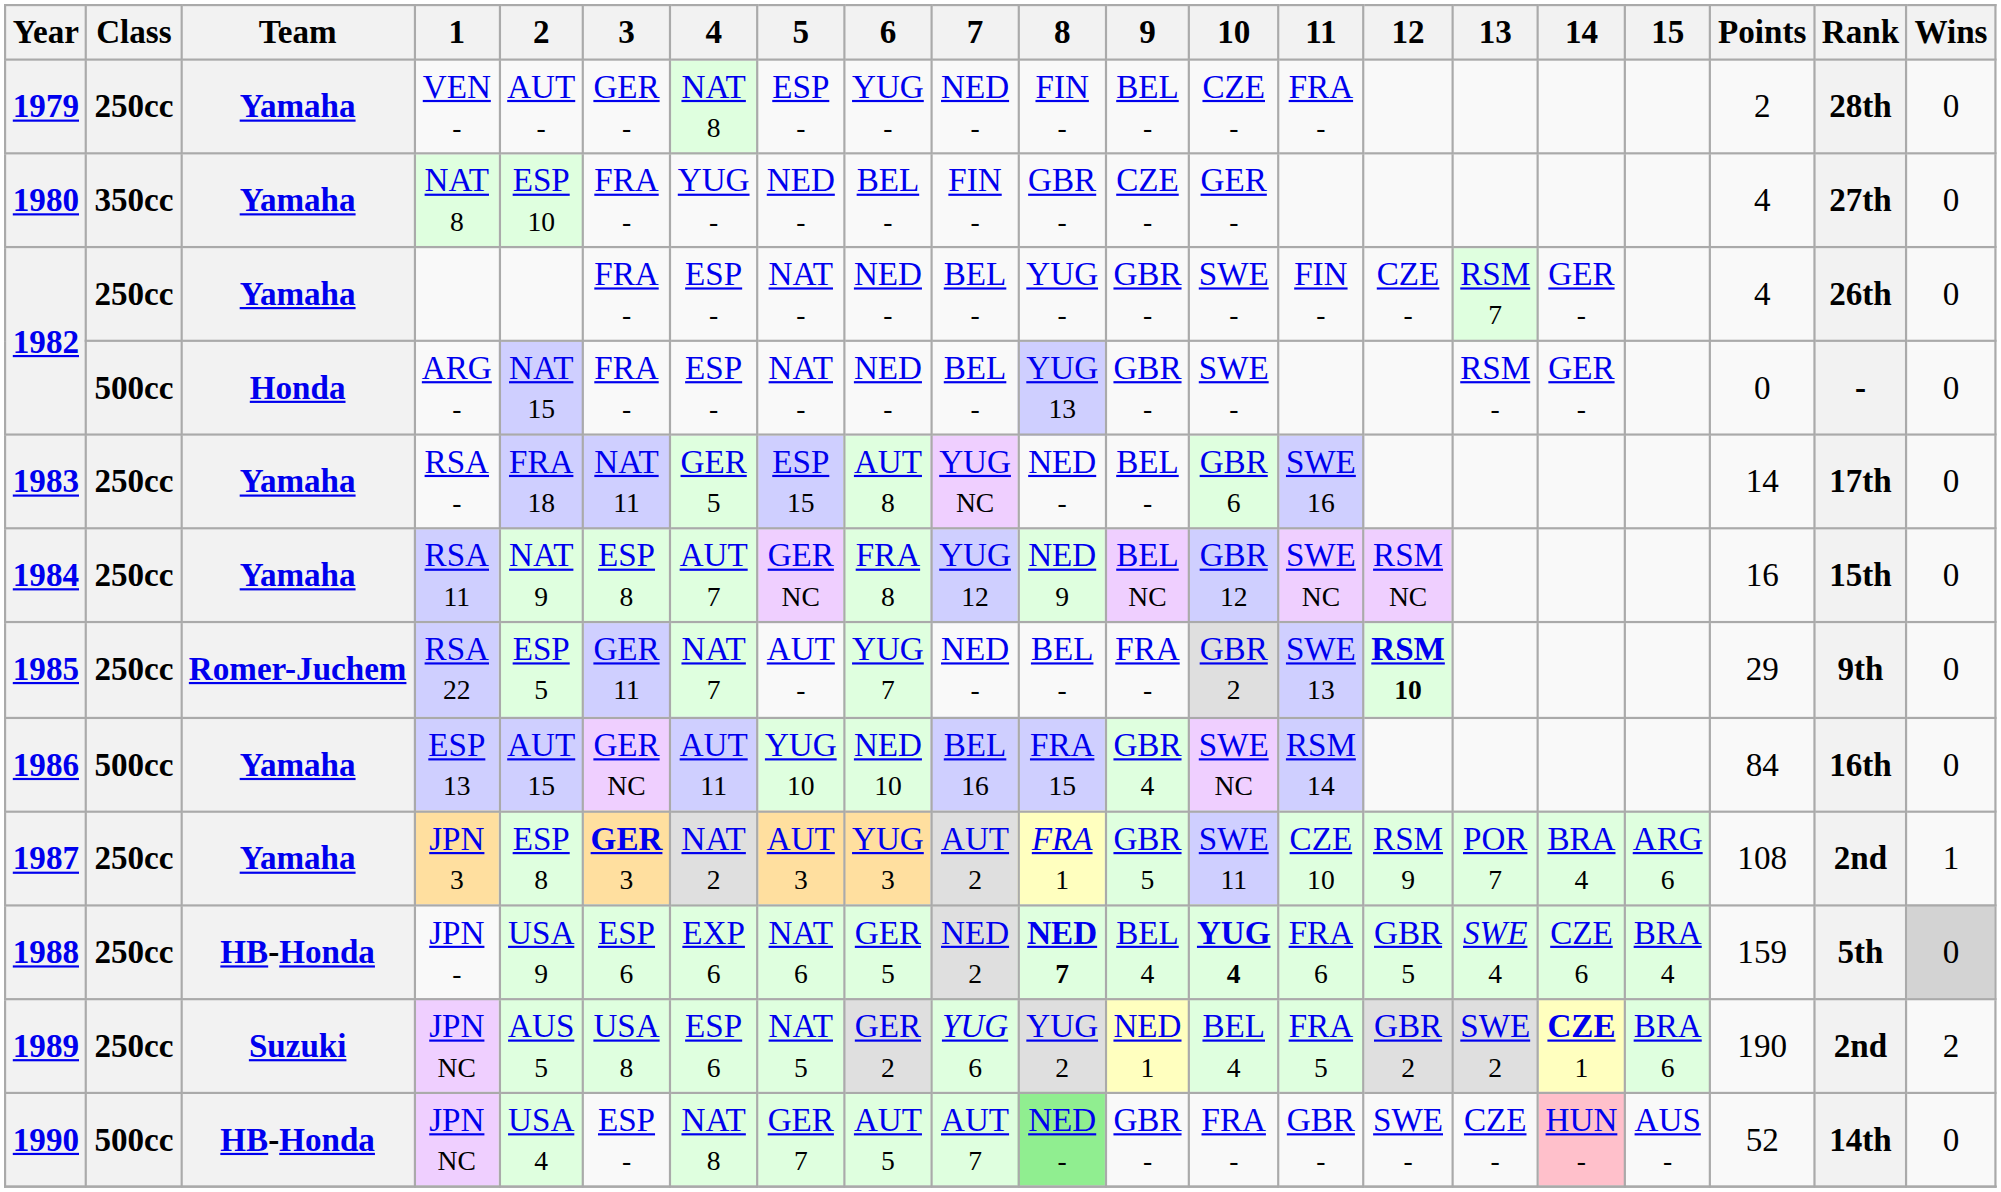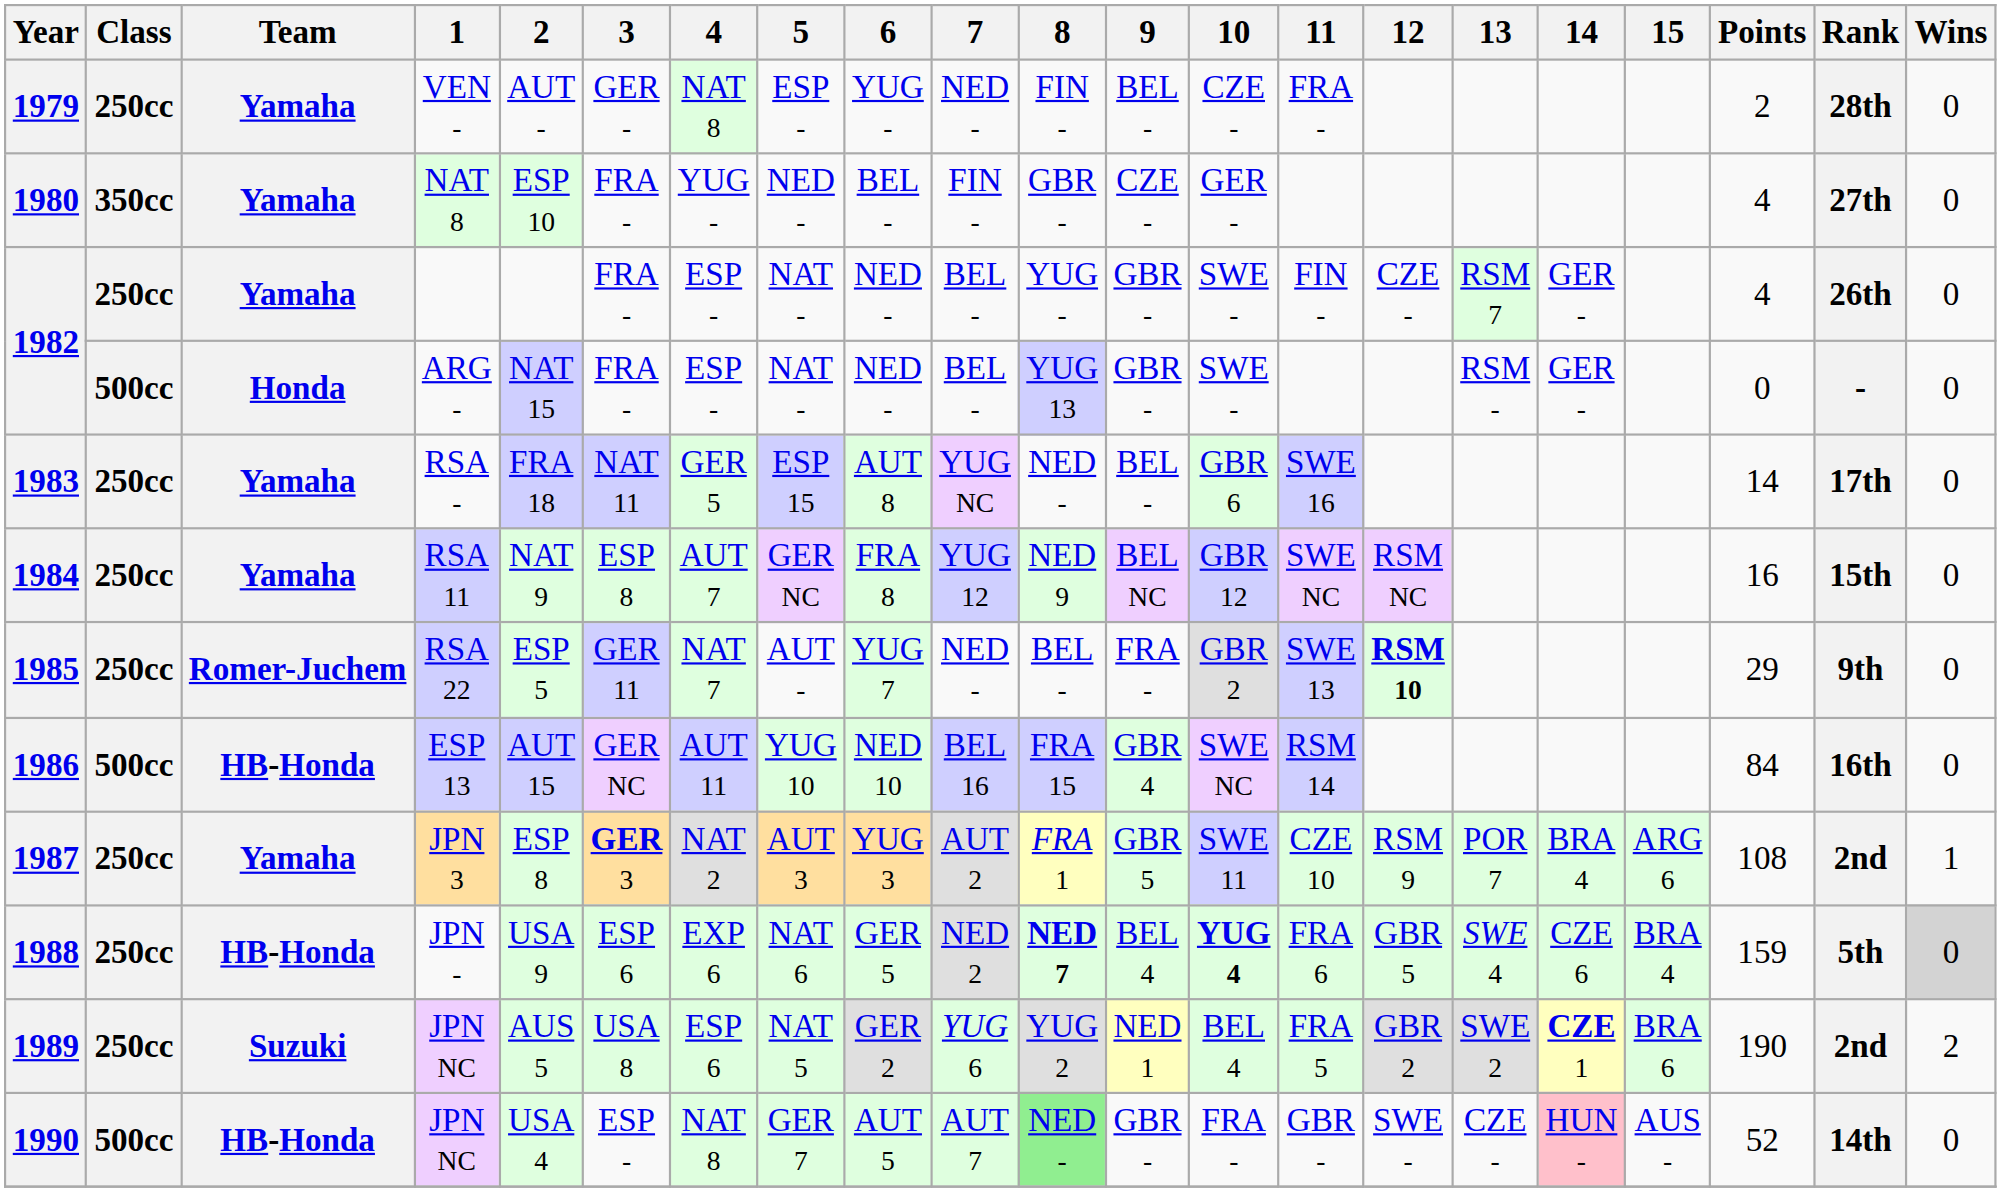1986 | Team: Yamaha -> HB-Honda
